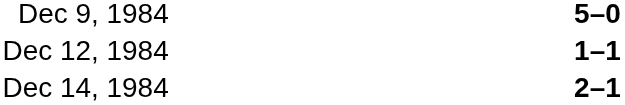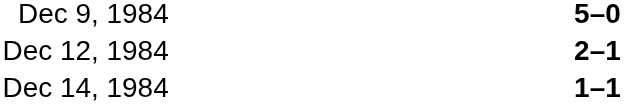Dec 12, 1984 | column 3: 1–1 -> 2–1
Dec 14, 1984 | column 3: 2–1 -> 1–1
